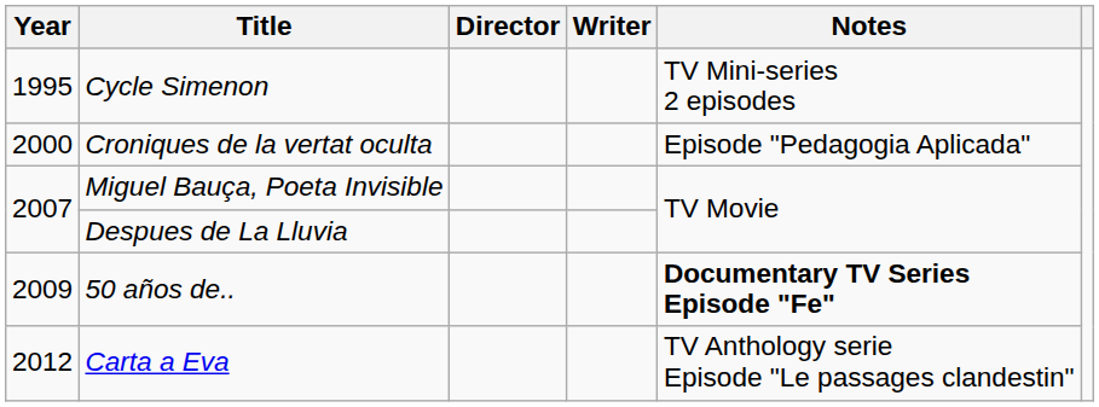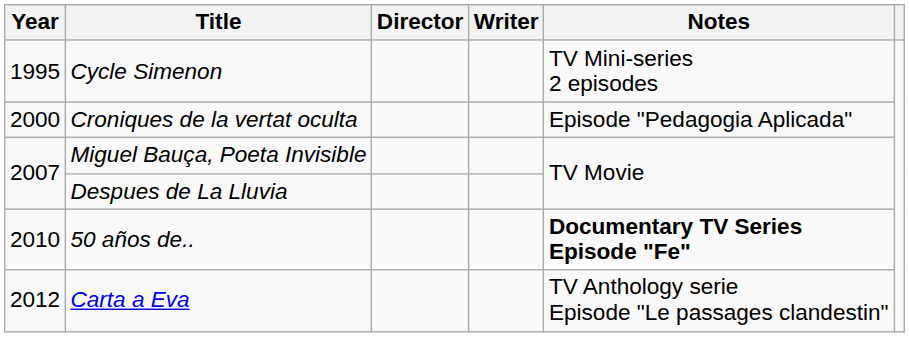50 años de.. | Year: 2009 -> 2010
